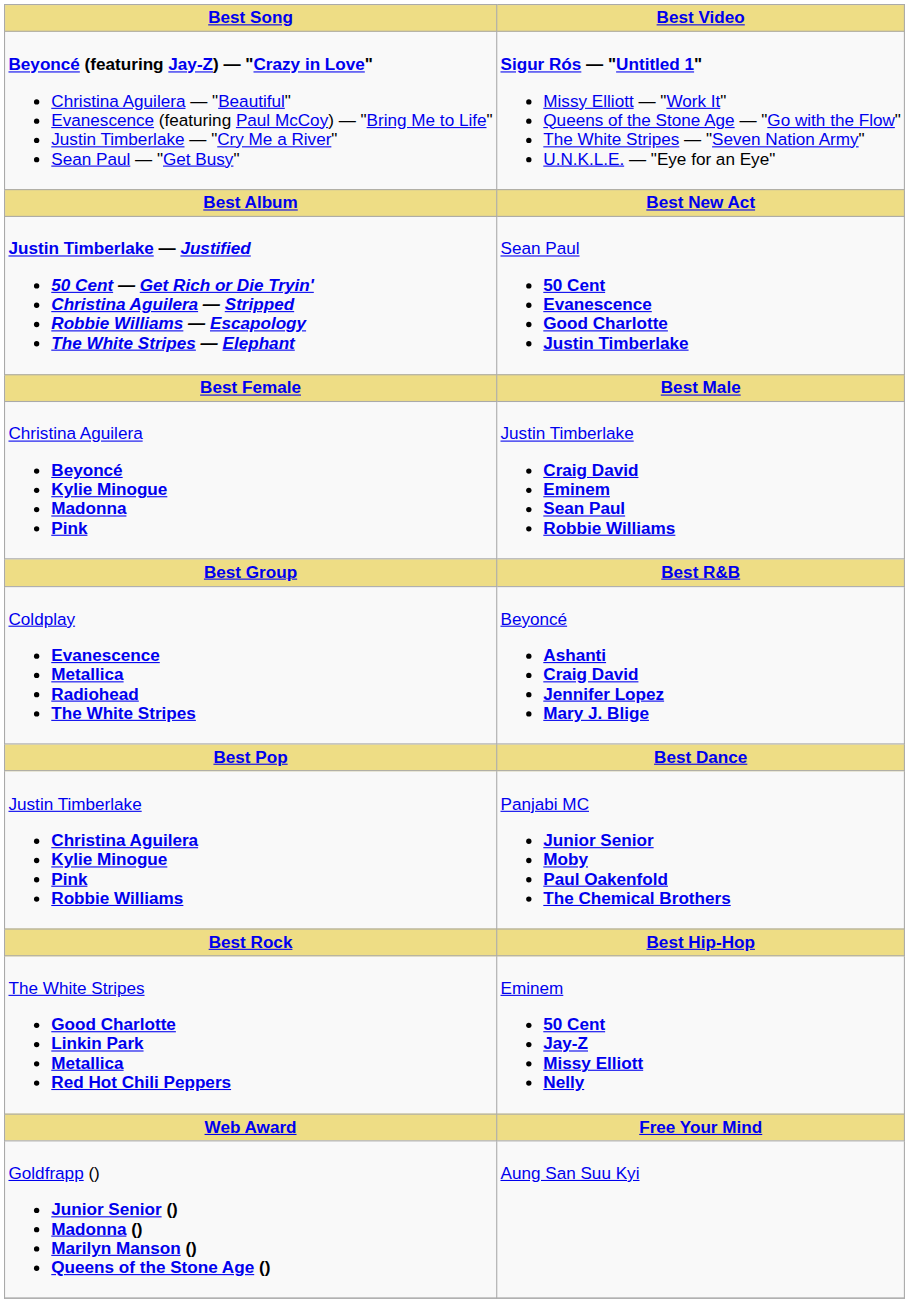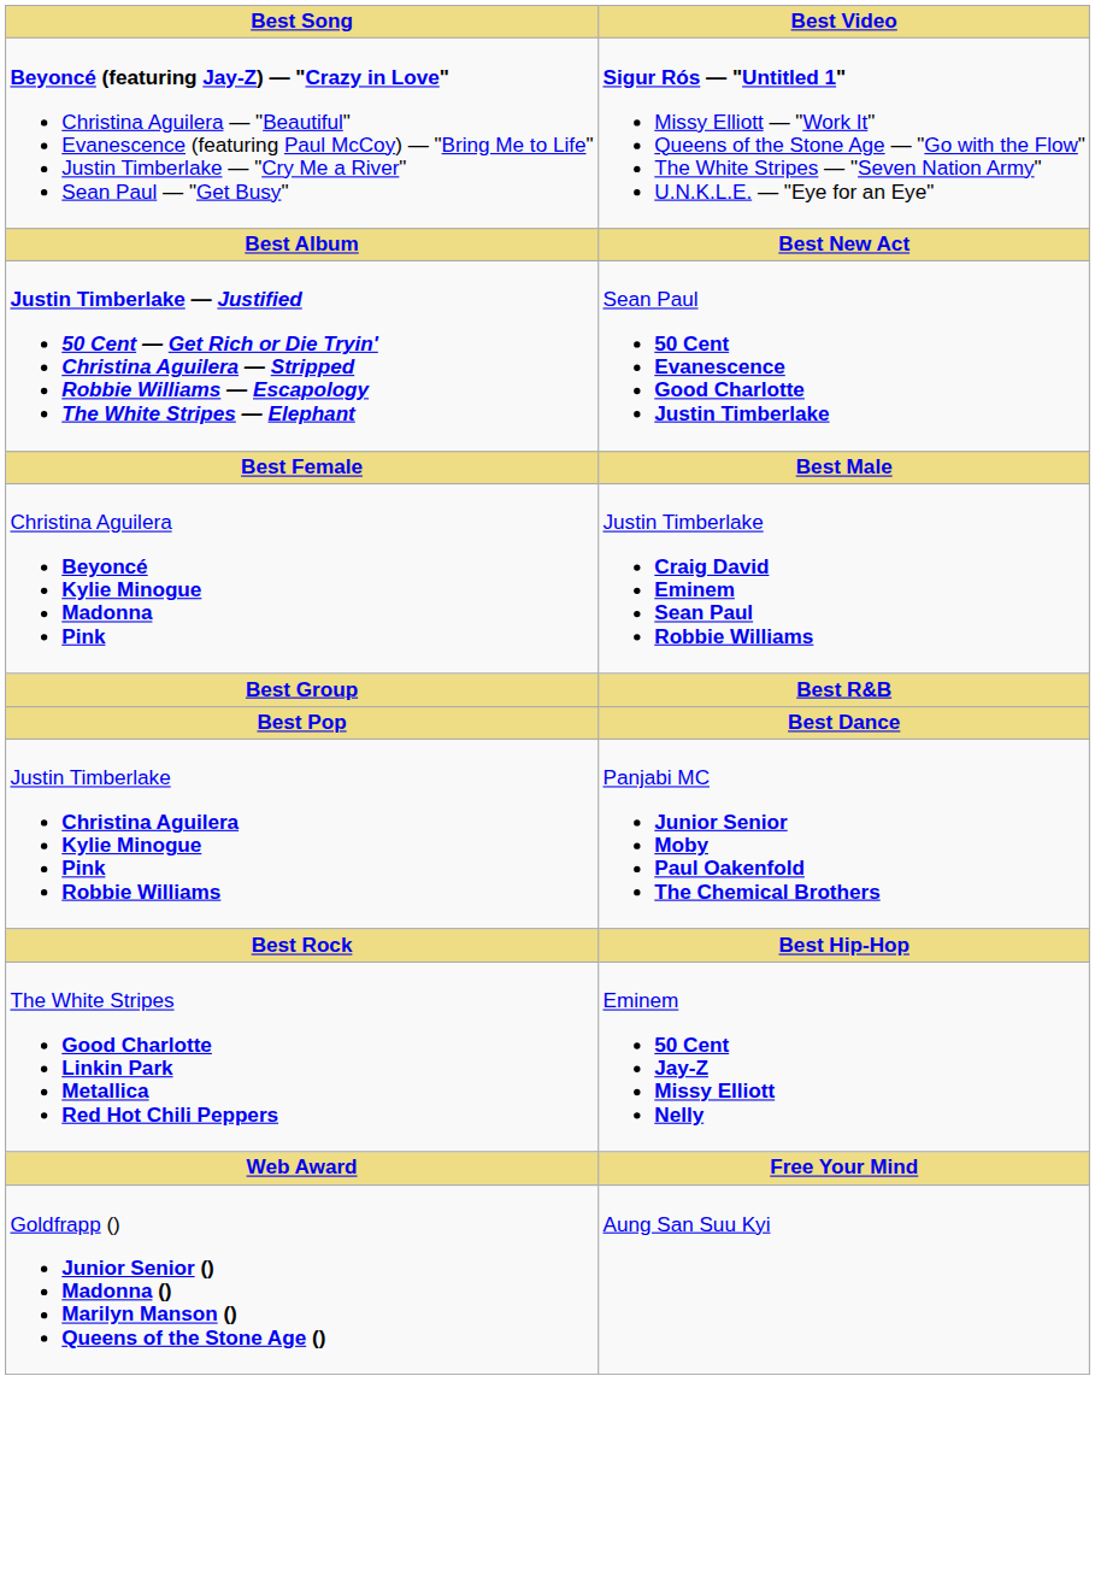- row: Coldplay Evanescence Metallica Radiohead The White Stripes | Beyoncé Ashanti Craig David Jennifer Lopez Mary J. Blige
